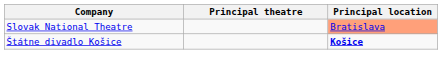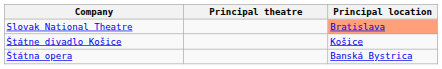Štátne divadlo Košice | Principal location: bold -> normal
+ row: Štátna opera | Banská Bystrica
